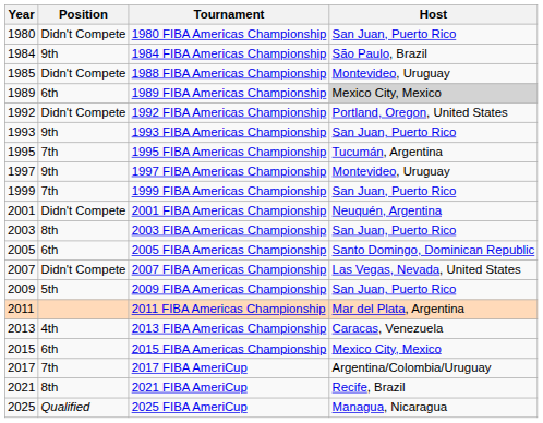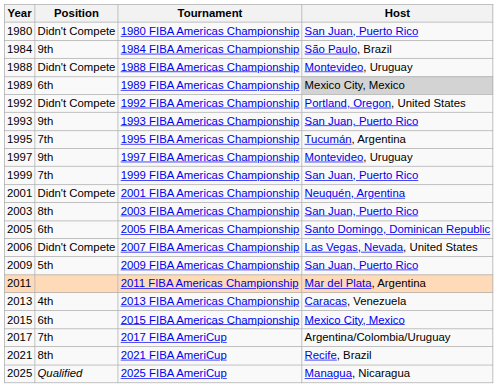1988 FIBA Americas Championship | Year: 1985 -> 1988
2007 FIBA Americas Championship | Year: 2007 -> 2006
